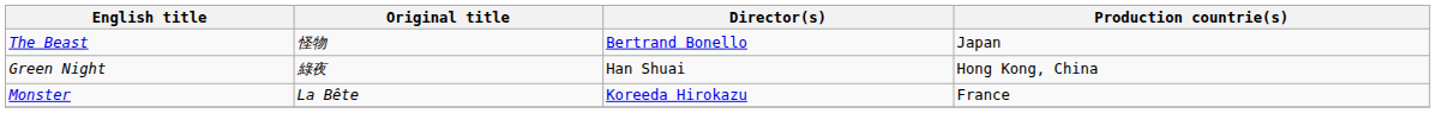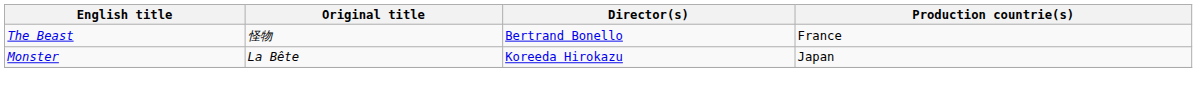The Beast | Production countrie(s): Japan -> France
- row: Green Night | 綠夜 | Han Shuai | Hong Kong, China
Monster | Production countrie(s): France -> Japan
